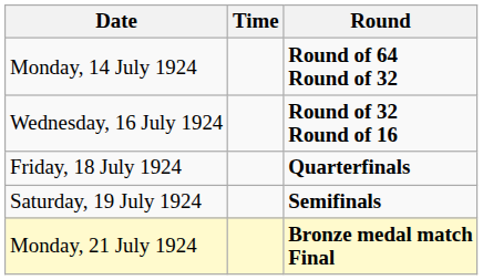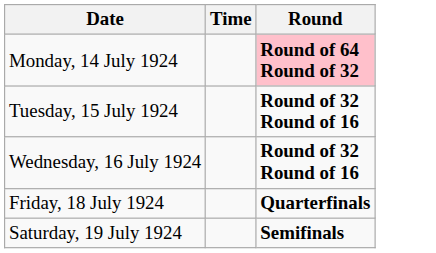Monday, 14 July 1924 | Round: no background -> pink background
+ row: Tuesday, 15 July 1924 | Round of 32 Round of 16
- row: Monday, 21 July 1924 | Bronze medal match Final
